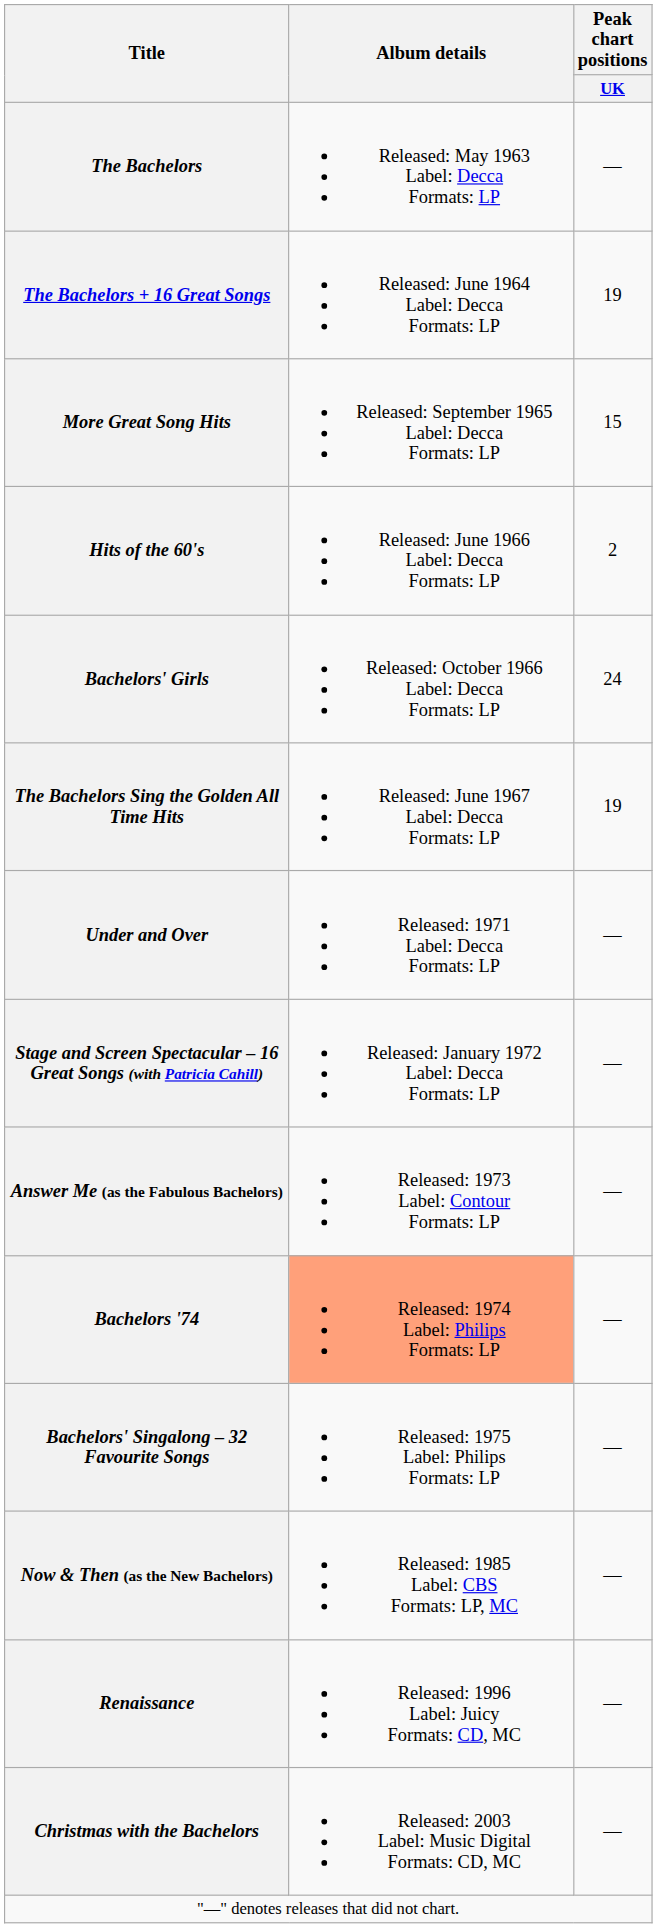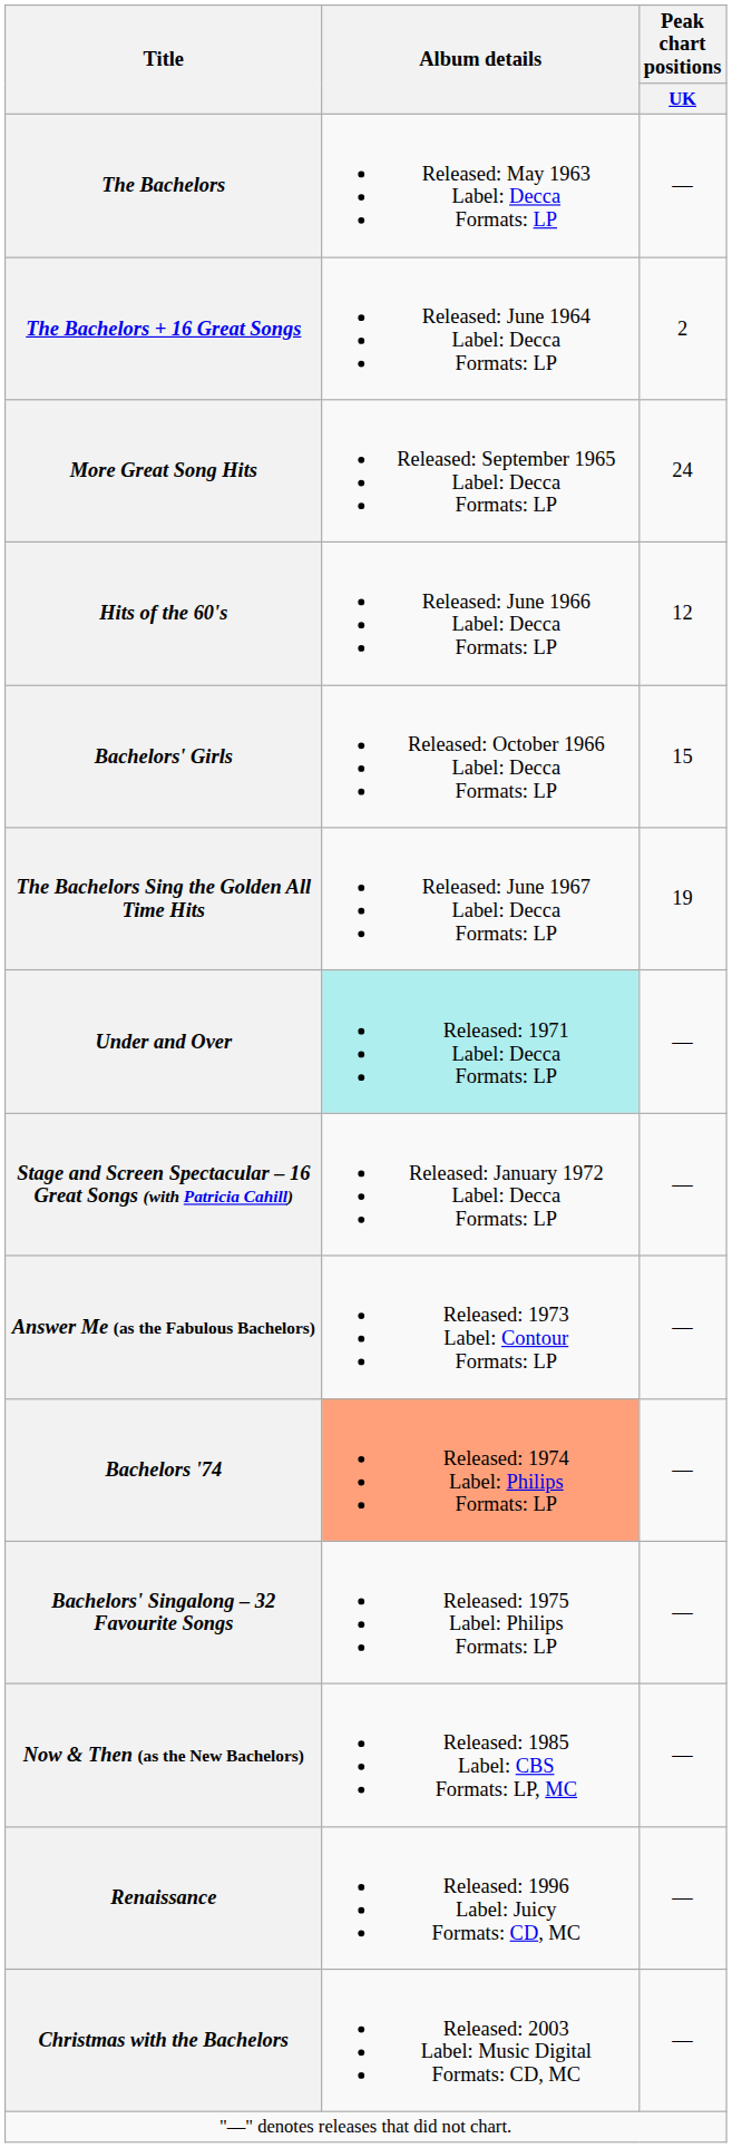The Bachelors + 16 Great Songs | Peak chart positions / UK: 19 -> 2
More Great Song Hits | Peak chart positions / UK: 15 -> 24
Hits of the 60's | Peak chart positions / UK: 2 -> 12
Bachelors' Girls | Peak chart positions / UK: 24 -> 15
Under and Over | Album details: no background -> paleturquoise background
